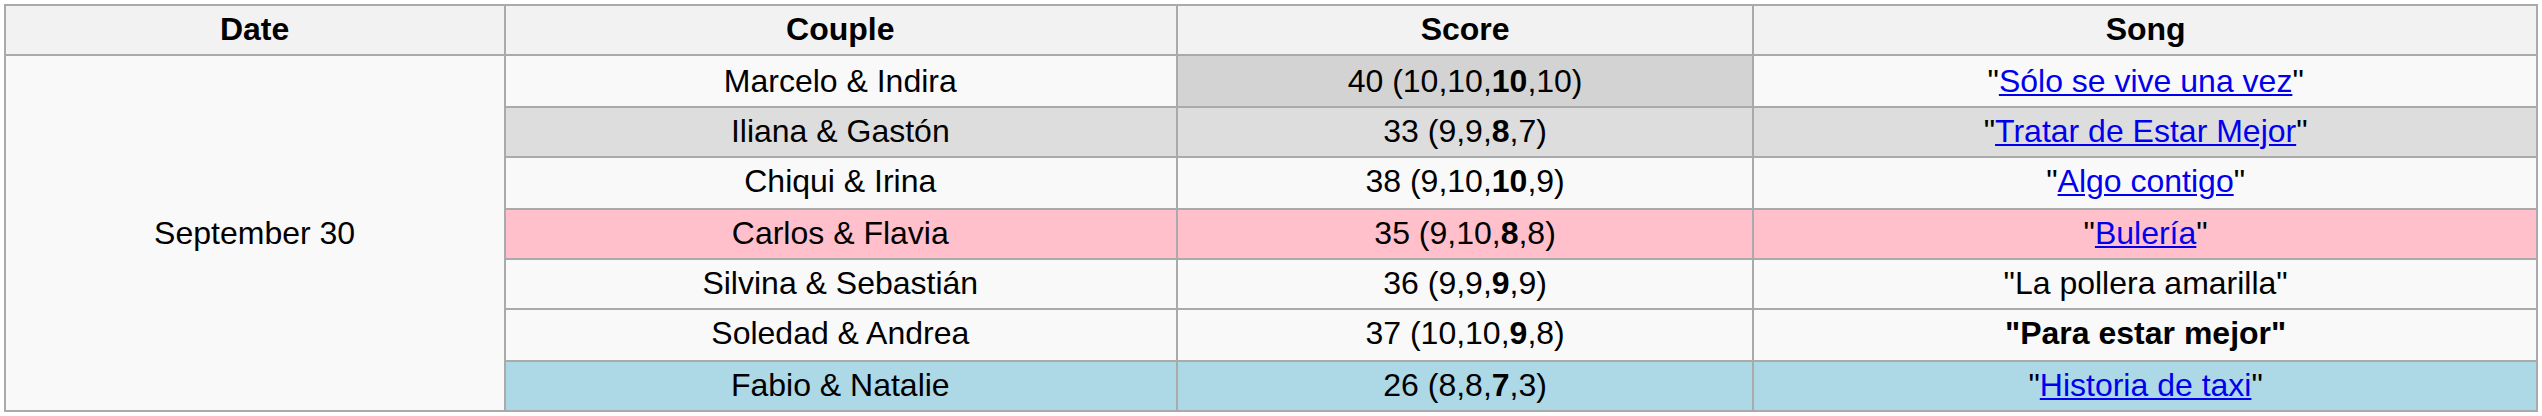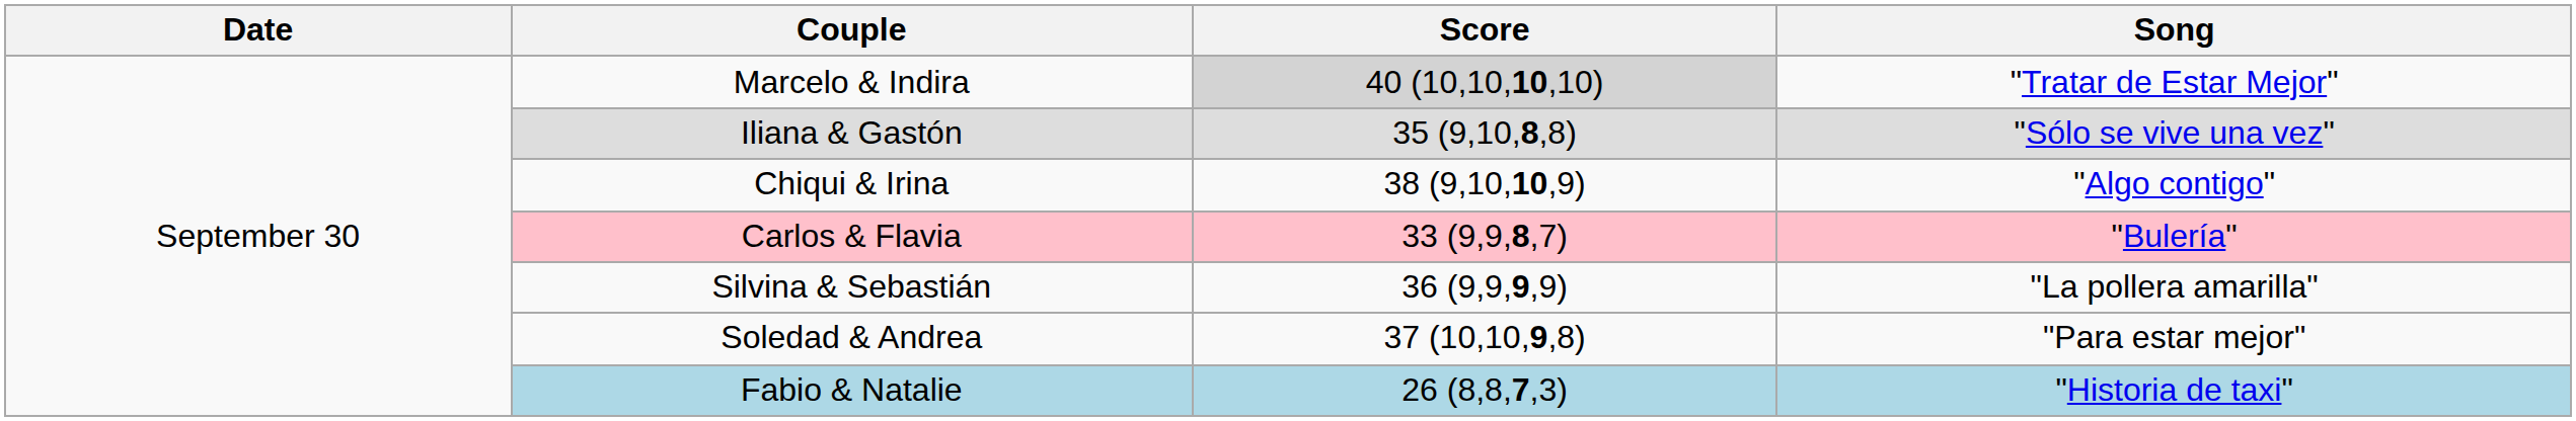Marcelo & Indira | Song: "Sólo se vive una vez" -> "Tratar de Estar Mejor"
Iliana & Gastón | Score: 33 (9,9,8,7) -> 35 (9,10,8,8)
Iliana & Gastón | Song: "Tratar de Estar Mejor" -> "Sólo se vive una vez"
Carlos & Flavia | Score: 35 (9,10,8,8) -> 33 (9,9,8,7)
Soledad & Andrea | Song: bold -> normal
